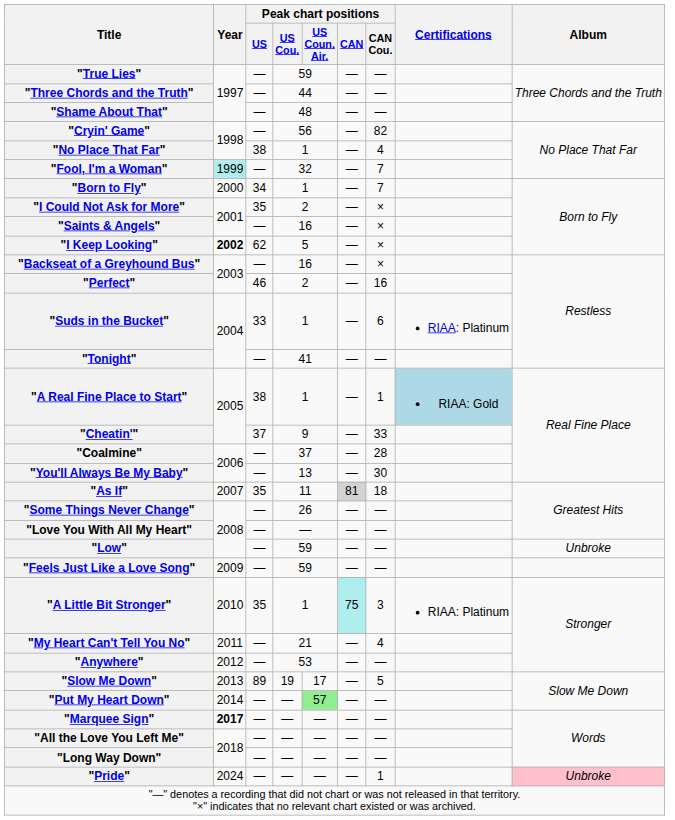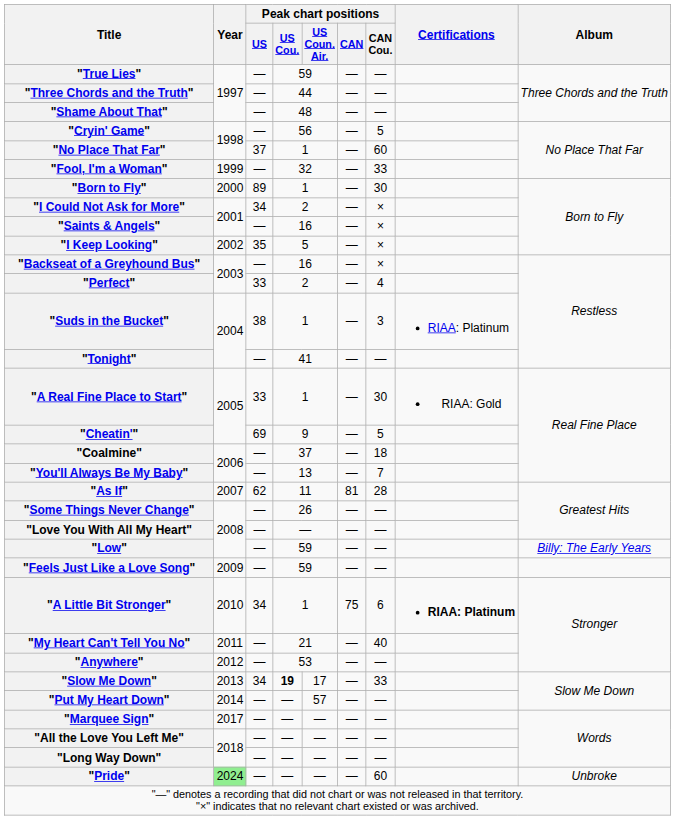"Cryin' Game" | Peak chart positions / CAN Cou.: 82 -> 5
"No Place That Far" | Peak chart positions / US: 38 -> 37
"No Place That Far" | Peak chart positions / CAN Cou.: 4 -> 60
"Fool, I'm a Woman" | Year: paleturquoise background -> no background
"Fool, I'm a Woman" | Peak chart positions / CAN Cou.: 7 -> 33
"Born to Fly" | Peak chart positions / US: 34 -> 89
"Born to Fly" | Peak chart positions / CAN Cou.: 7 -> 30
"I Could Not Ask for More" | Peak chart positions / US: 35 -> 34
"I Keep Looking" | Year: bold -> normal
"I Keep Looking" | Peak chart positions / US: 62 -> 35
"Perfect" | Peak chart positions / US: 46 -> 33
"Perfect" | Peak chart positions / CAN Cou.: 16 -> 4
"Suds in the Bucket" | Peak chart positions / US: 33 -> 38
"Suds in the Bucket" | Peak chart positions / CAN Cou.: 6 -> 3
"A Real Fine Place to Start" | Peak chart positions / US: 38 -> 33
"A Real Fine Place to Start" | Peak chart positions / CAN Cou.: 1 -> 30
"A Real Fine Place to Start" | Certifications: lightblue background -> no background
"Cheatin'" | Peak chart positions / US: 37 -> 69
"Cheatin'" | Peak chart positions / CAN Cou.: 33 -> 5
"Coalmine" | Peak chart positions / CAN Cou.: 28 -> 18
"You'll Always Be My Baby" | Peak chart positions / CAN Cou.: 30 -> 7
"As If" | Peak chart positions / US: 35 -> 62
"As If" | Peak chart positions / CAN: lightgrey background -> no background
"As If" | Peak chart positions / CAN Cou.: 18 -> 28
"Low" | Album: Unbroke -> Billy: The Early Years
"A Little Bit Stronger" | Peak chart positions / US: 35 -> 34
"A Little Bit Stronger" | Peak chart positions / CAN: paleturquoise background -> no background
"A Little Bit Stronger" | Peak chart positions / CAN Cou.: 3 -> 6
"A Little Bit Stronger" | Certifications: normal -> bold
"My Heart Can't Tell You No" | Peak chart positions / CAN Cou.: 4 -> 40
"Slow Me Down" | Peak chart positions / US: 89 -> 34
"Slow Me Down" | Peak chart positions / US Cou.: normal -> bold
"Slow Me Down" | Peak chart positions / CAN Cou.: 5 -> 33
"Put My Heart Down" | Peak chart positions / US Coun. Air.: lightgreen background -> no background
"Marquee Sign" | Year: bold -> normal
"Pride" | Year: no background -> lightgreen background
"Pride" | Peak chart positions / CAN Cou.: 1 -> 60
"Pride" | Album: pink background -> no background
